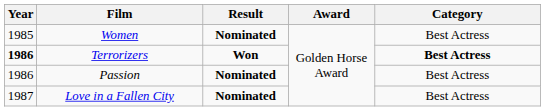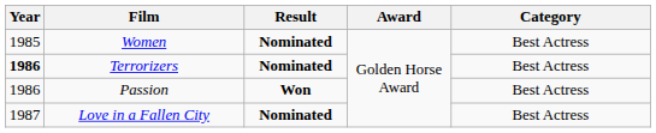Terrorizers | Result: Won -> Nominated
Terrorizers | Category: bold -> normal
Passion | Result: Nominated -> Won
